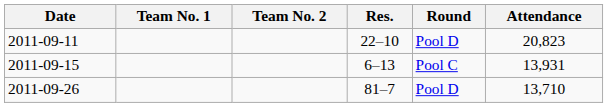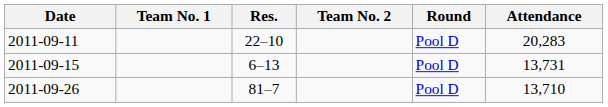columns swapped: Res. <-> Team No. 2
2011-09-11 | Attendance: 20,823 -> 20,283
2011-09-15 | Round: Pool C -> Pool D
2011-09-15 | Attendance: 13,931 -> 13,731
